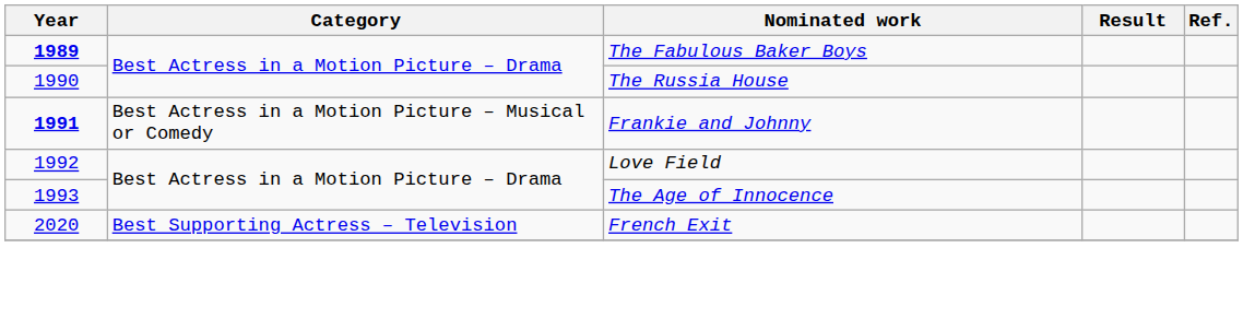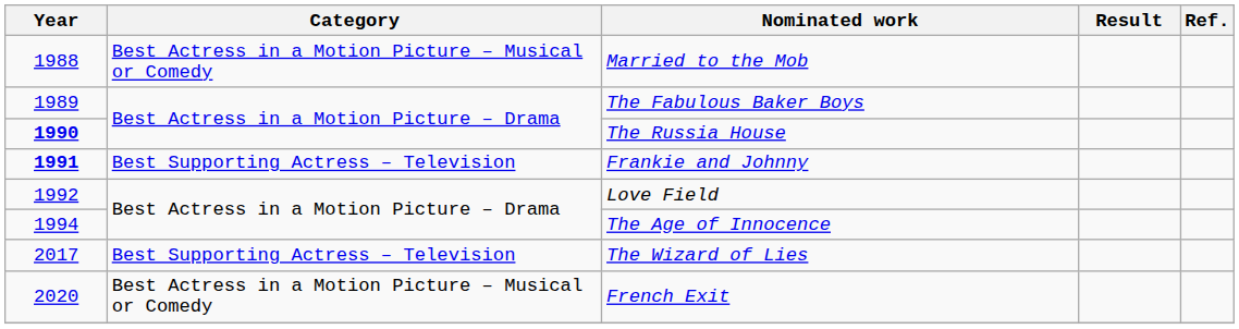+ row: 1988 | Best Actress in a Motion Picture – Musical or Comedy | Married to the Mob
The Fabulous Baker Boys | Year: bold -> normal
The Russia House | Year: normal -> bold
Frankie and Johnny | Category: Best Actress in a Motion Picture – Musical or Comedy -> Best Supporting Actress – Television
The Age of Innocence | Year: 1993 -> 1994
+ row: 2017 | Best Supporting Actress – Television | The Wizard of Lies
French Exit | Category: Best Supporting Actress – Television -> Best Actress in a Motion Picture – Musical or Comedy
